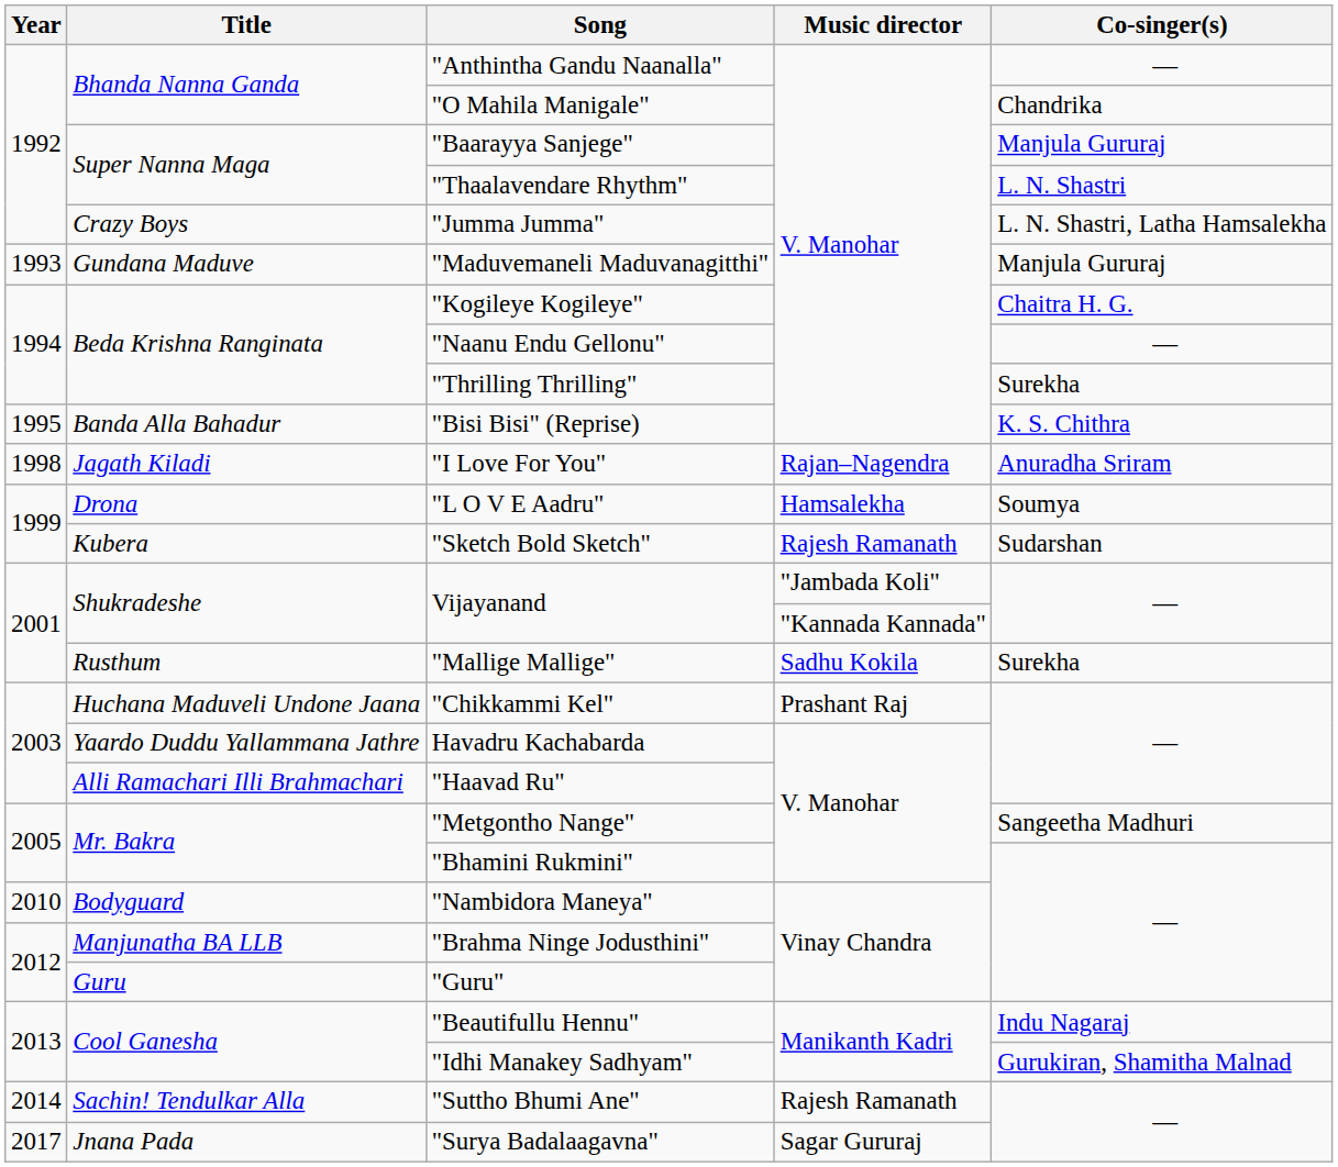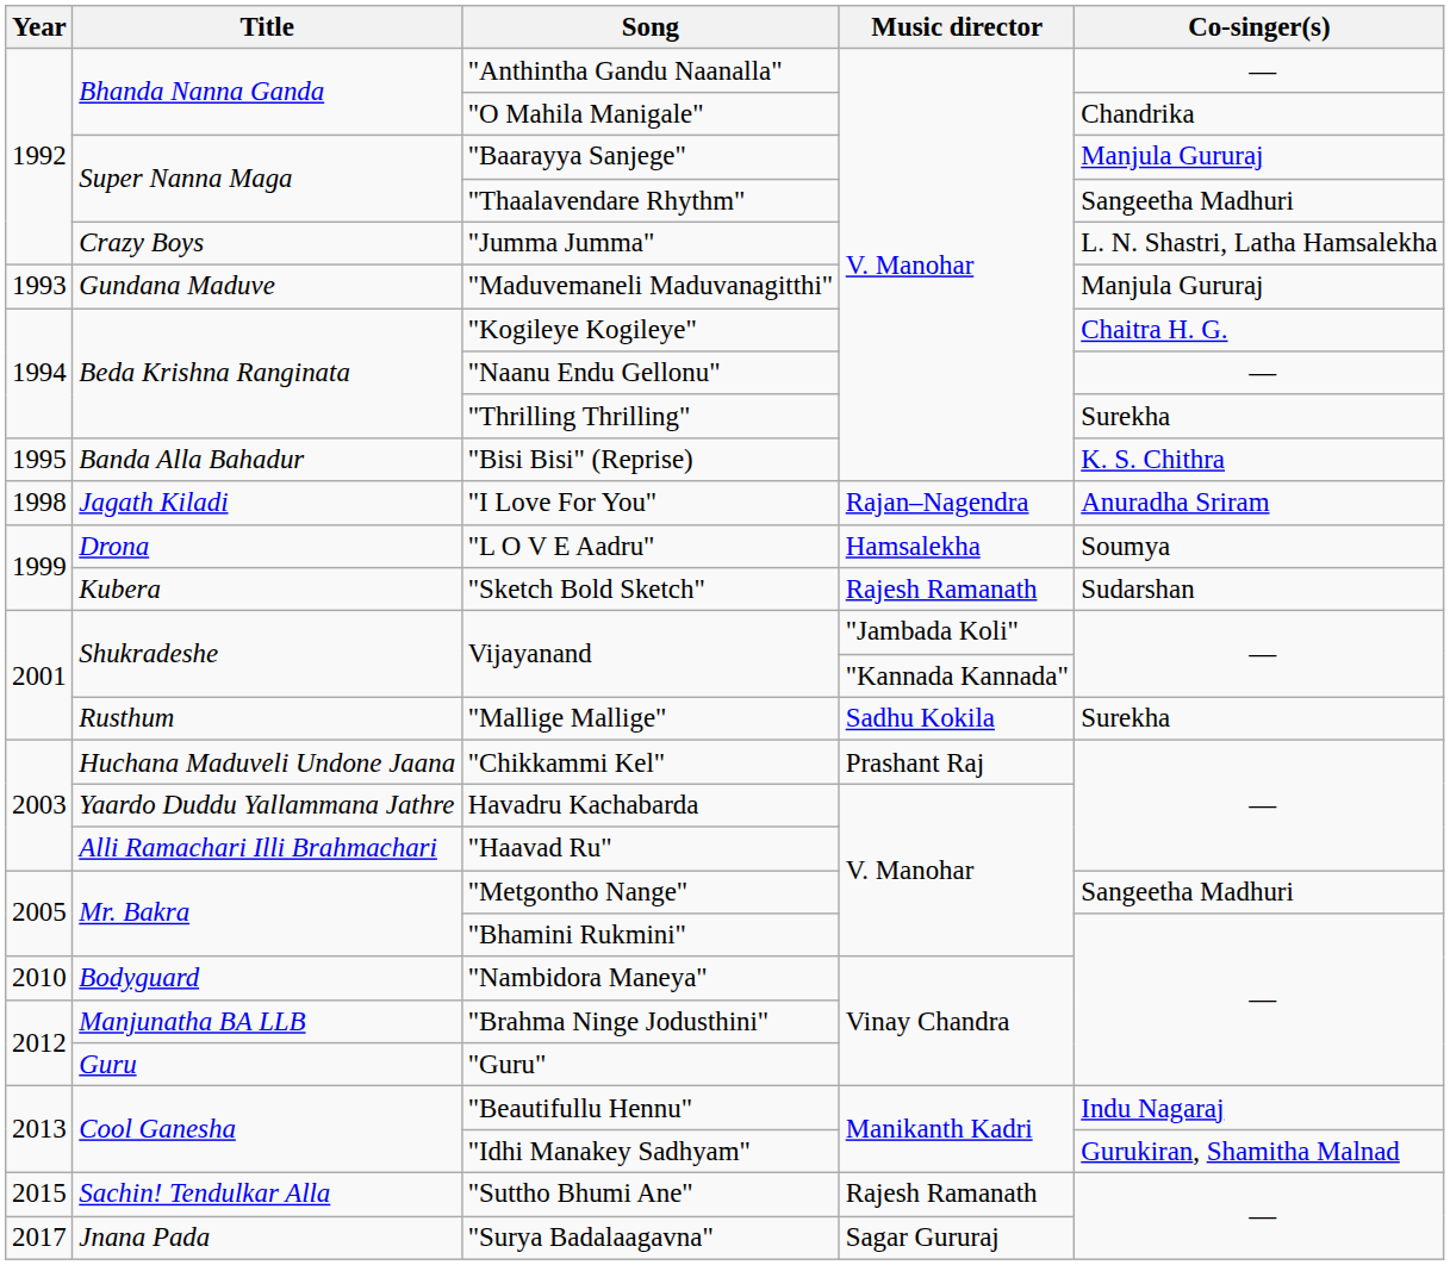"Thaalavendare Rhythm" | Co-singer(s): L. N. Shastri -> Sangeetha Madhuri
"Suttho Bhumi Ane" | Year: 2014 -> 2015
